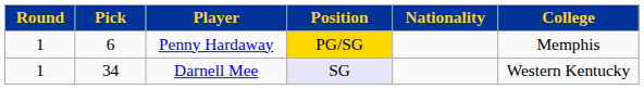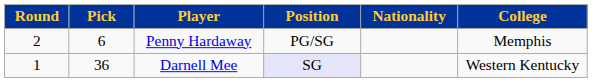Penny Hardaway | Round: 1 -> 2
Penny Hardaway | Position: gold background -> no background
Darnell Mee | Pick: 34 -> 36
